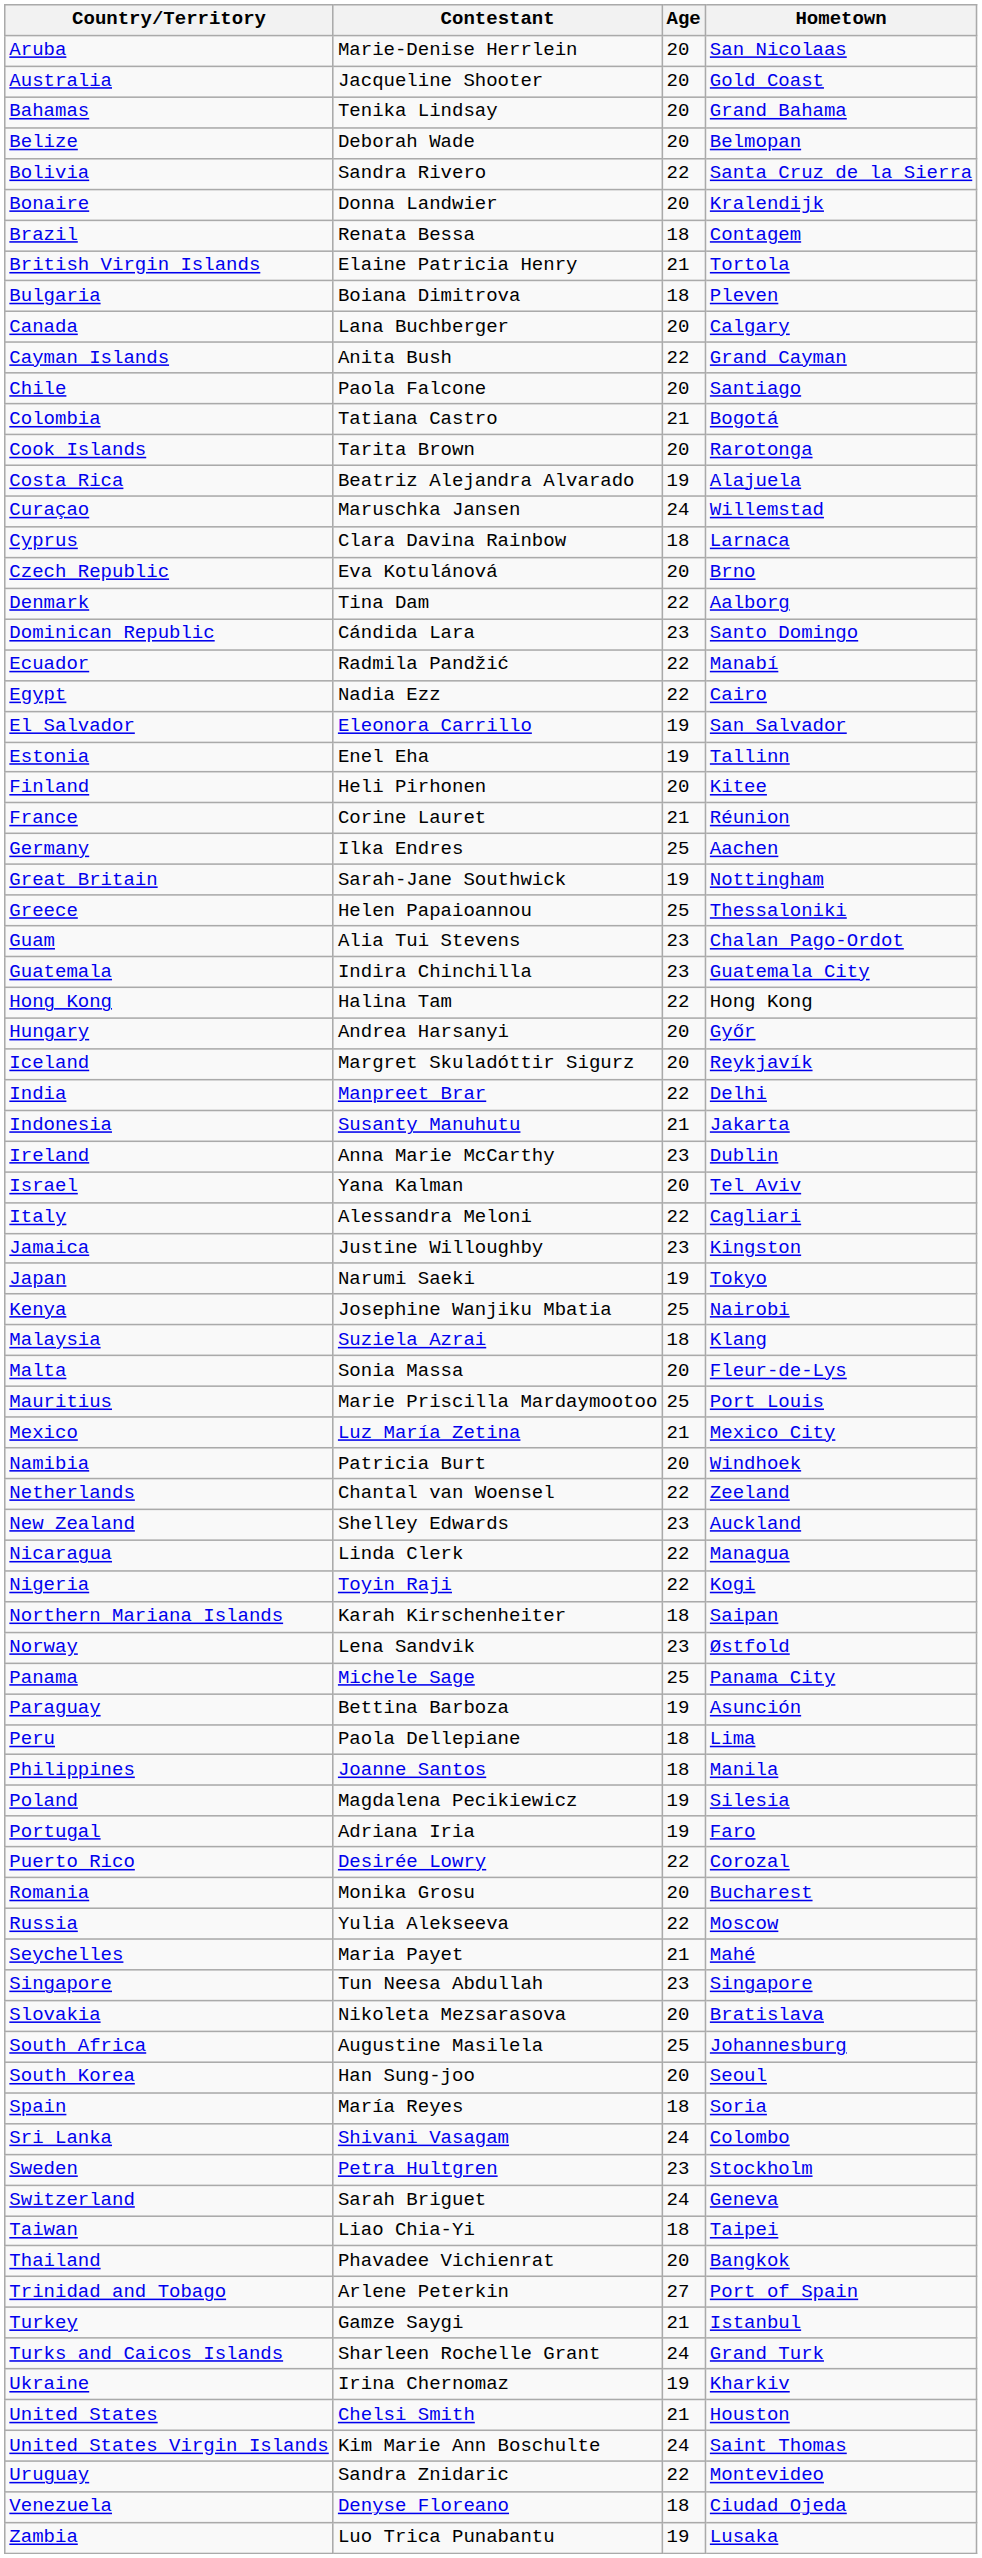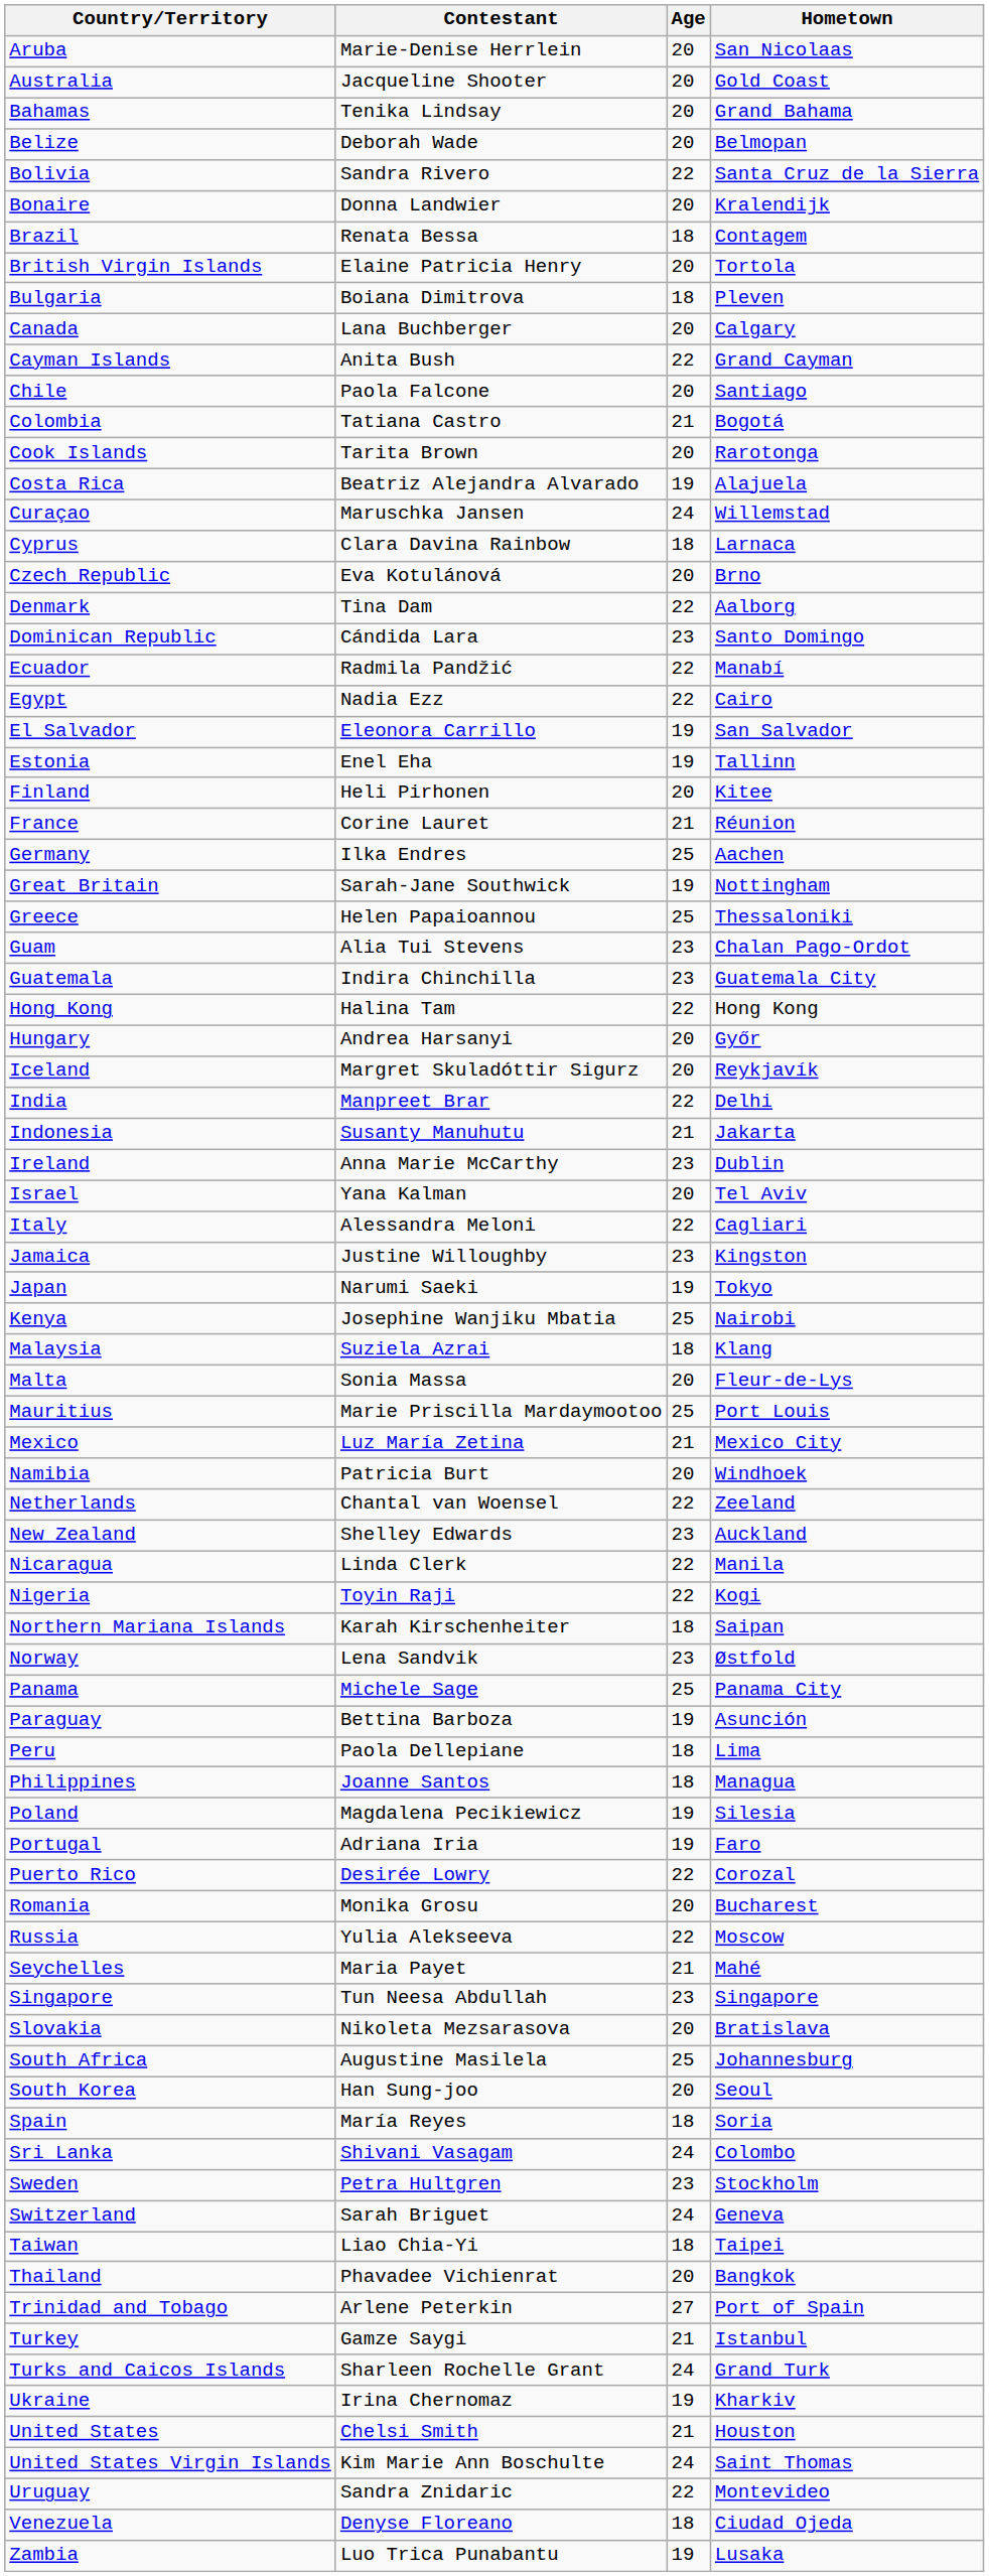British Virgin Islands | Age: 21 -> 20
Nicaragua | Hometown: Managua -> Manila
Philippines | Hometown: Manila -> Managua
